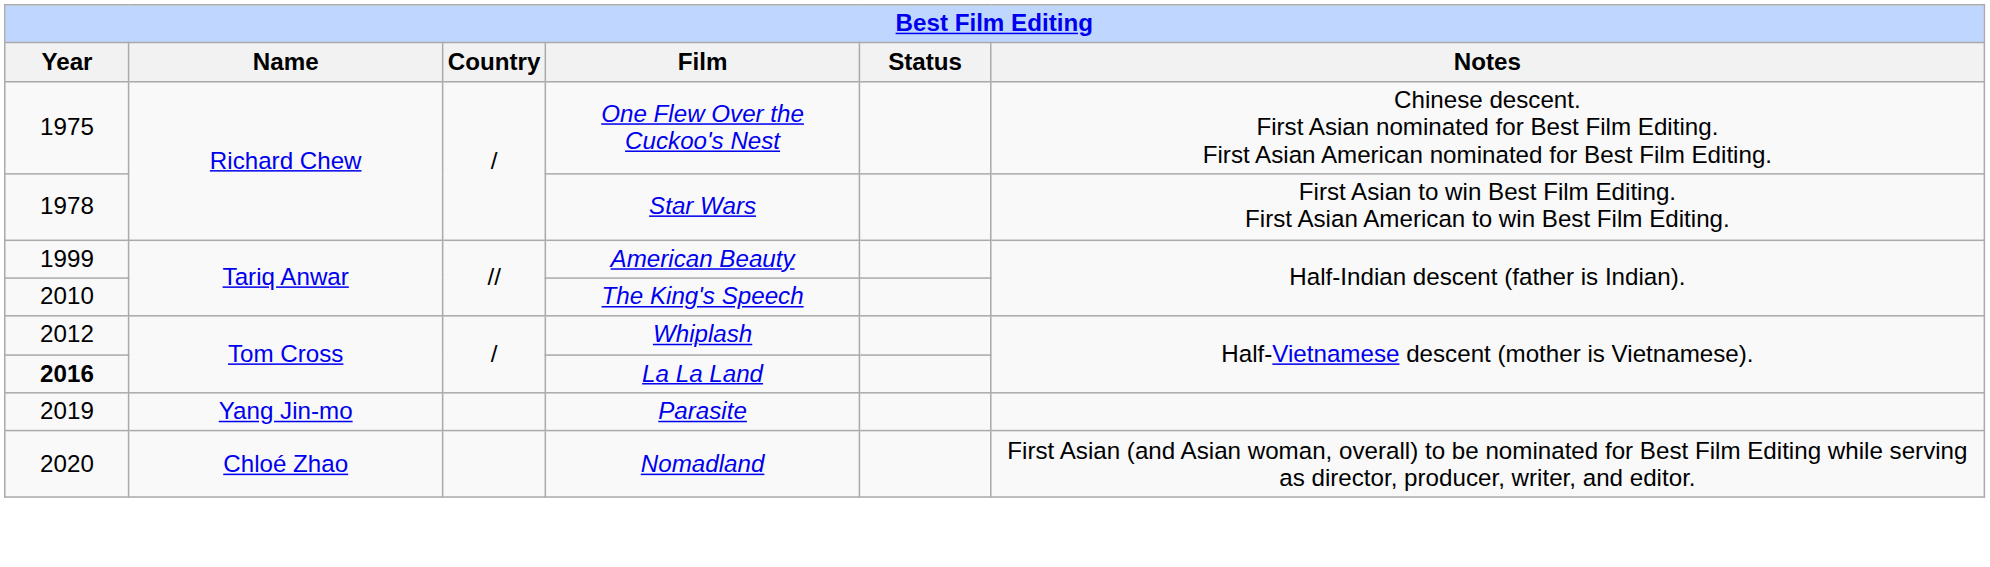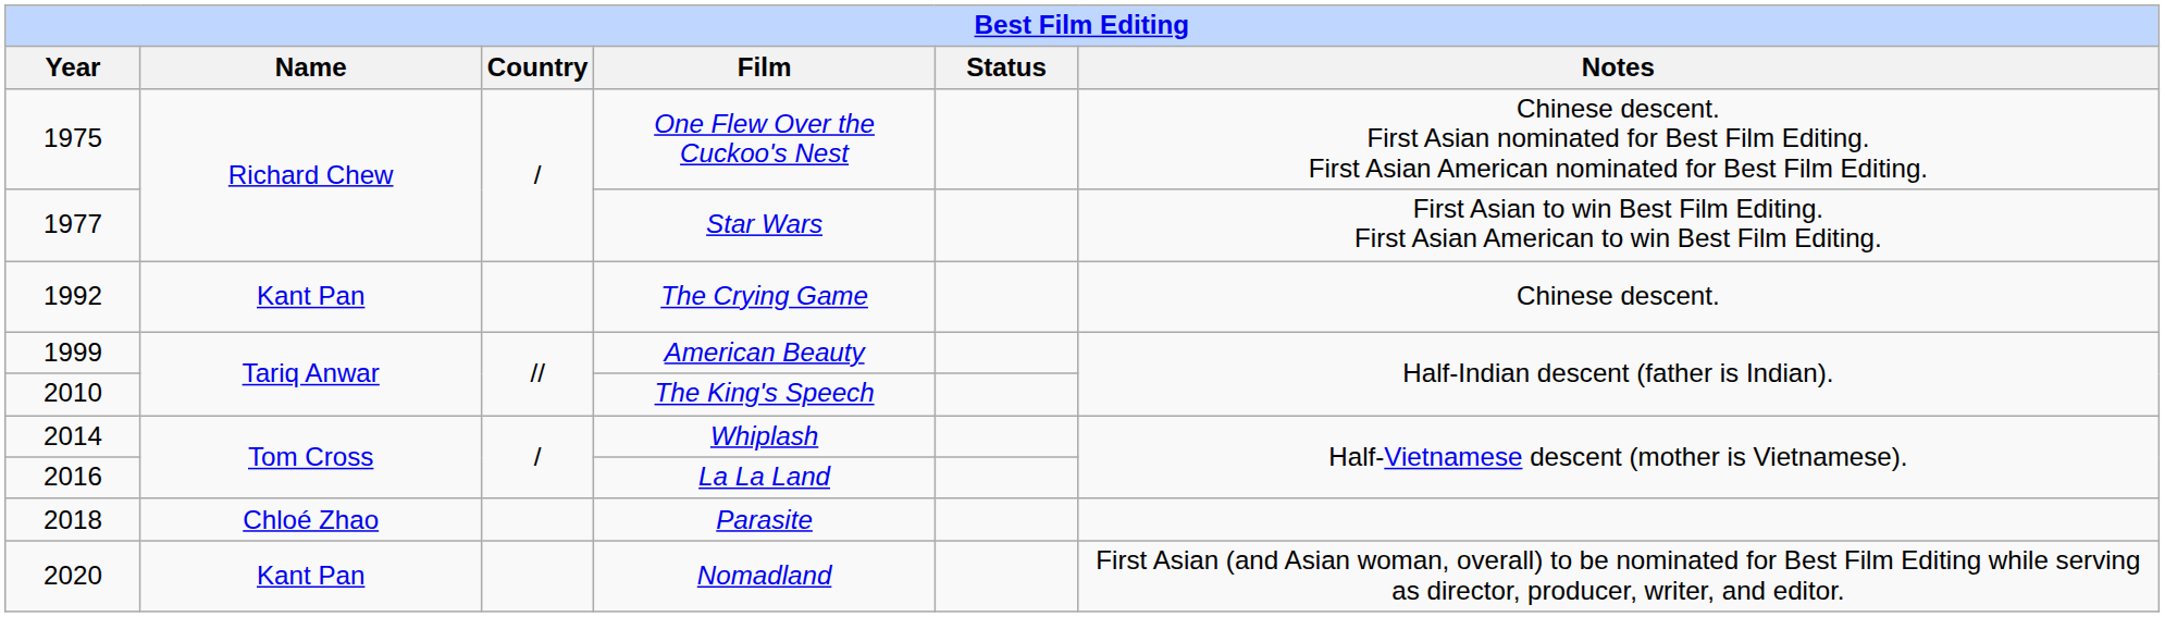Star Wars | Year: 1978 -> 1977
+ row: 1992 | Kant Pan | The Crying Game | Chinese descent.
Whiplash | Year: 2012 -> 2014
La La Land | Year: bold -> normal
Parasite | Year: 2019 -> 2018
Parasite | Name: Yang Jin-mo -> Chloé Zhao
Nomadland | Name: Chloé Zhao -> Kant Pan
